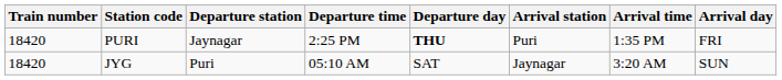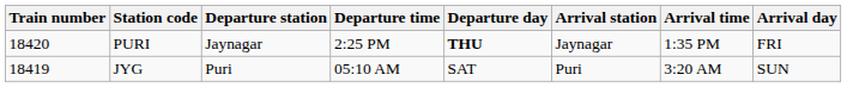PURI | Arrival station: Puri -> Jaynagar
JYG | Train number: 18420 -> 18419
JYG | Arrival station: Jaynagar -> Puri
